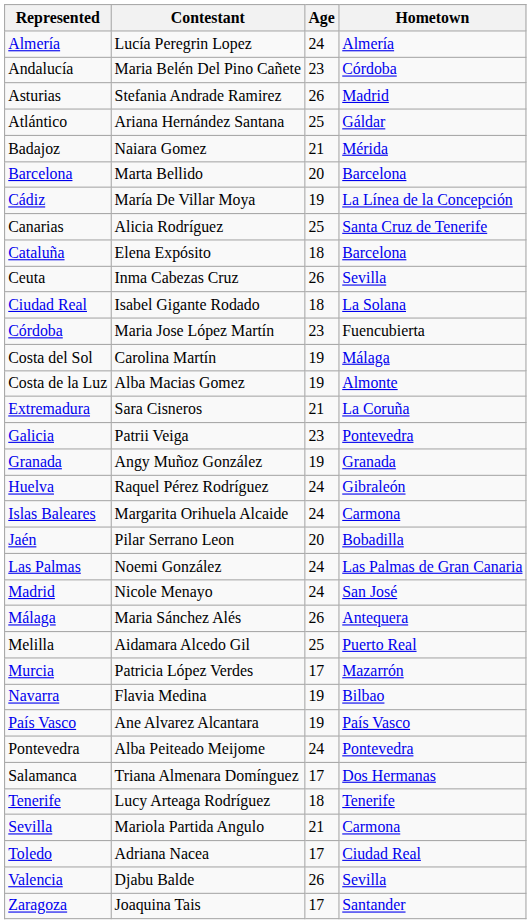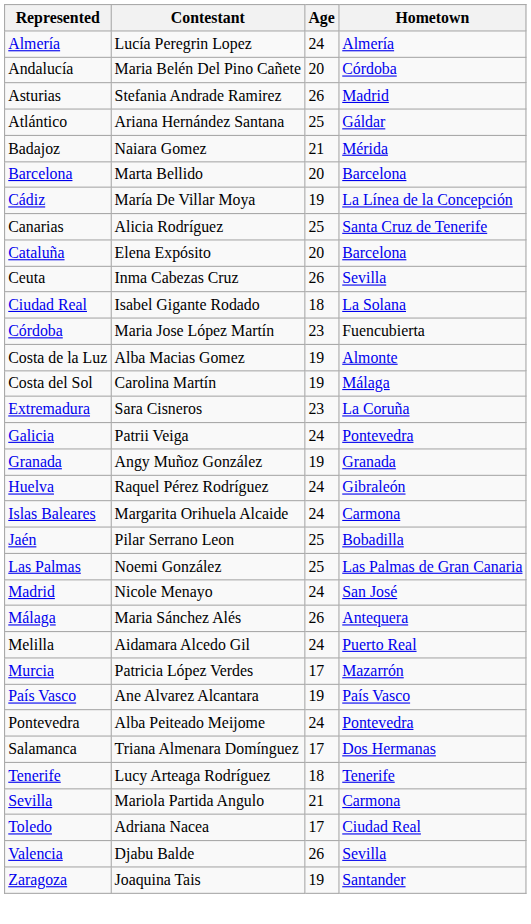Andalucía | Age: 23 -> 20
Cataluña | Age: 18 -> 20
rows swapped: Costa de la Luz <-> Costa del Sol
Extremadura | Age: 21 -> 23
Galicia | Age: 23 -> 24
Jaén | Age: 20 -> 25
Las Palmas | Age: 24 -> 25
Melilla | Age: 25 -> 24
- row: Navarra | Flavia Medina | 19 | Bilbao
Zaragoza | Age: 17 -> 19
